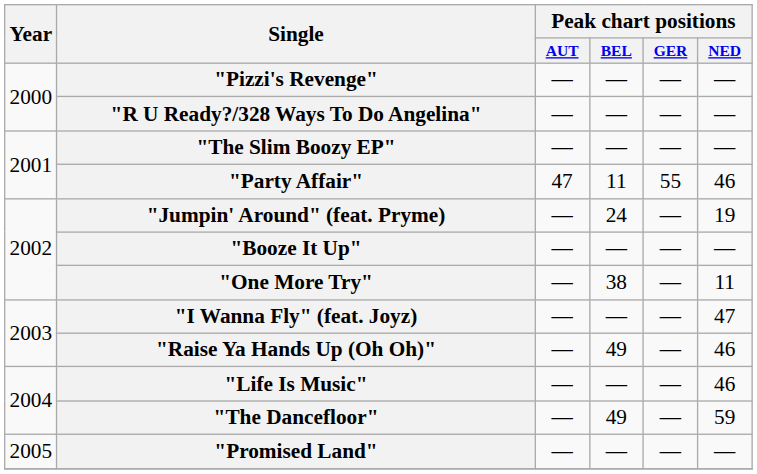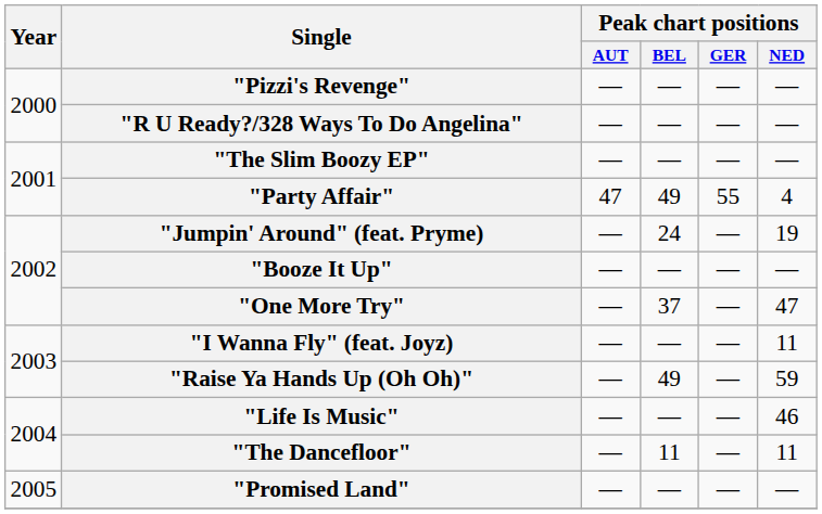"Party Affair" | Peak chart positions / BEL: 11 -> 49
"Party Affair" | Peak chart positions / NED: 46 -> 4
"One More Try" | Peak chart positions / BEL: 38 -> 37
"One More Try" | Peak chart positions / NED: 11 -> 47
"I Wanna Fly" (feat. Joyz) | Peak chart positions / NED: 47 -> 11
"Raise Ya Hands Up (Oh Oh)" | Peak chart positions / NED: 46 -> 59
"The Dancefloor" | Peak chart positions / BEL: 49 -> 11
"The Dancefloor" | Peak chart positions / NED: 59 -> 11
